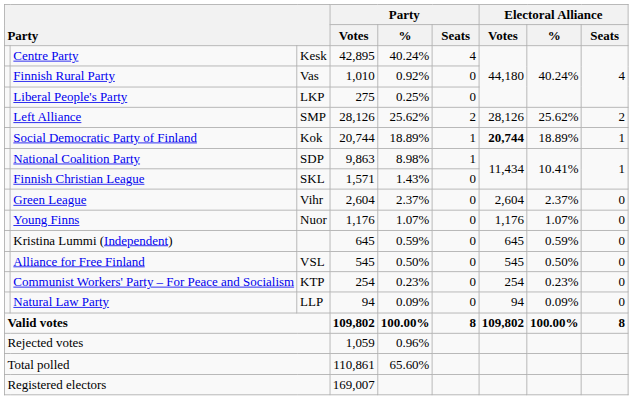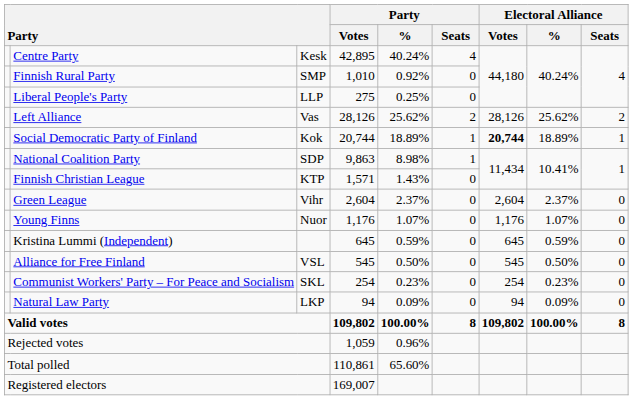Finnish Rural Party | column 3: Vas -> SMP
Liberal People's Party | column 3: LKP -> LLP
Left Alliance | column 3: SMP -> Vas
Finnish Christian League | column 3: SKL -> KTP
Communist Workers' Party – For Peace and Socialism | column 3: KTP -> SKL
Natural Law Party | column 3: LLP -> LKP
